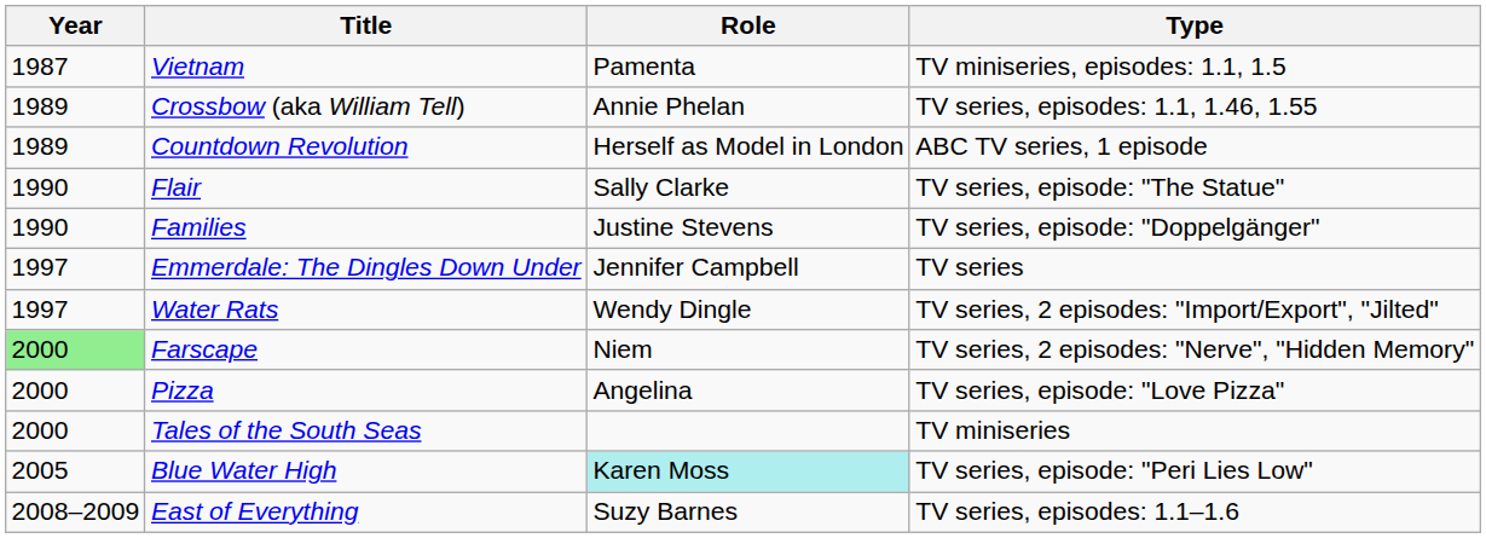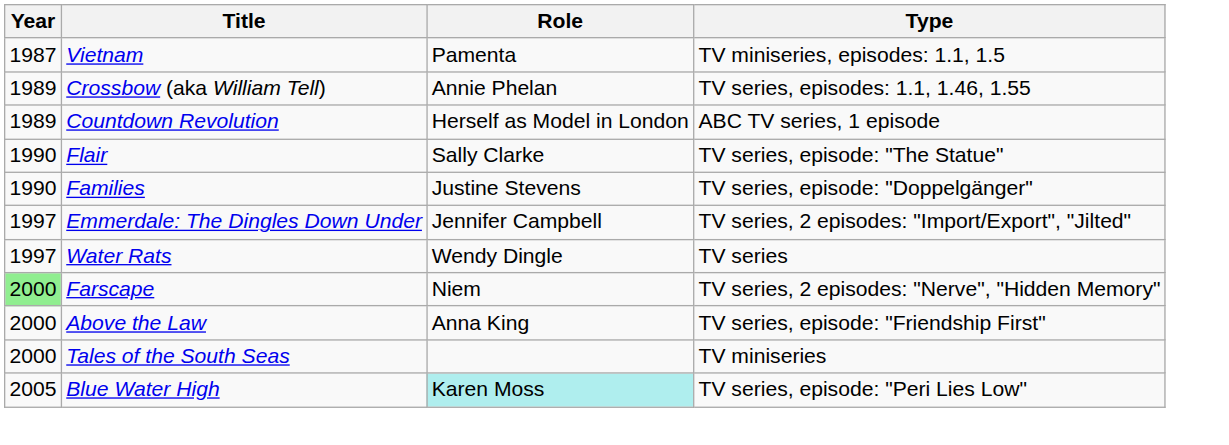Emmerdale: The Dingles Down Under | Type: TV series -> TV series, 2 episodes: "Import/Export", "Jilted"
Water Rats | Type: TV series, 2 episodes: "Import/Export", "Jilted" -> TV series
- row: 2000 | Pizza | Angelina | TV series, episode: "Love Pizza"
+ row: 2000 | Above the Law | Anna King | TV series, episode: "Friendship First"
- row: 2008–2009 | East of Everything | Suzy Barnes | TV series, episodes: 1.1–1.6
